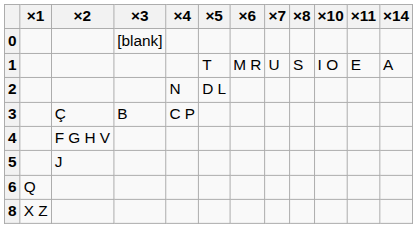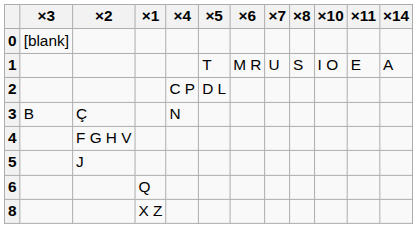columns swapped: ×1 <-> ×3
2 | ×4: N -> C P
3 | ×4: C P -> N
